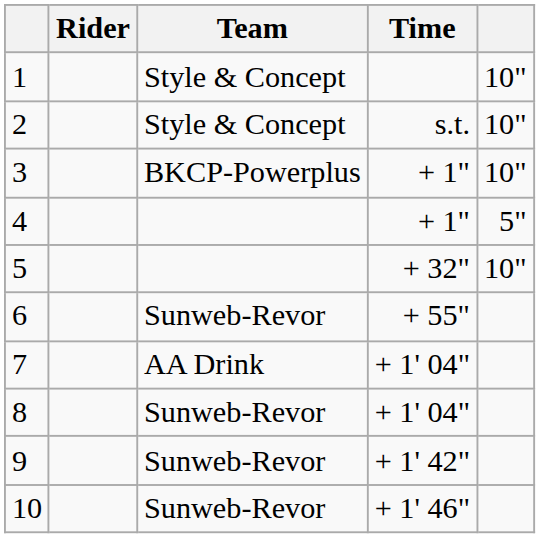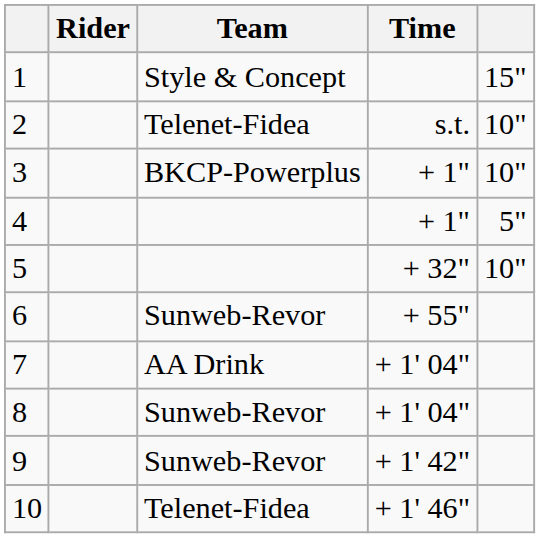1 | column 5: 10" -> 15"
2 | Team: Style & Concept -> Telenet-Fidea
10 | Team: Sunweb-Revor -> Telenet-Fidea
